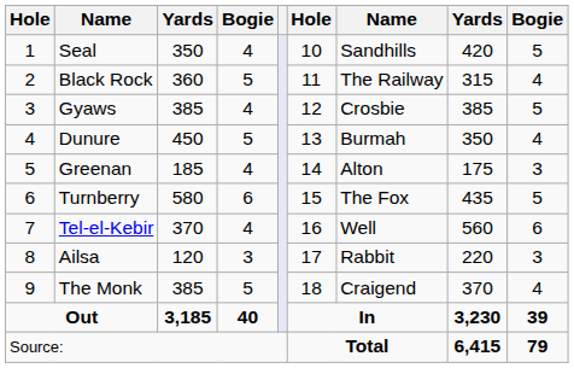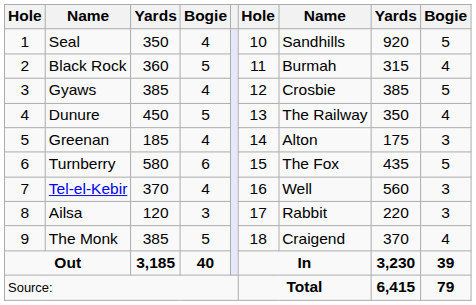Seal | column 8: 420 -> 920
Black Rock | column 7: The Railway -> Burmah
Dunure | column 7: Burmah -> The Railway
Tel-el-Kebir | column 9: 6 -> 3
